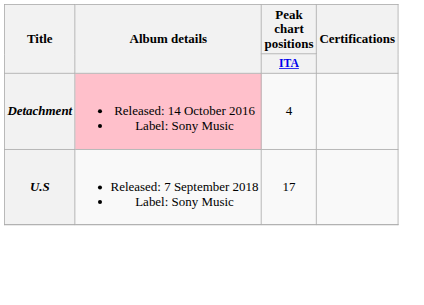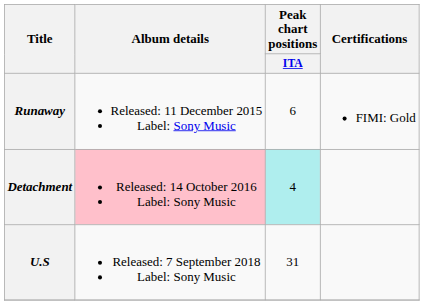+ row: Runaway | Released: 11 December 2015 Label: Sony Music | 6 | FIMI: Gold
Detachment | Peak chart positions / ITA: no background -> paleturquoise background
U.S | Peak chart positions / ITA: 17 -> 31
